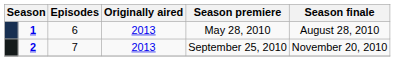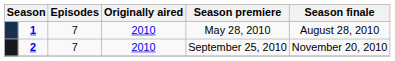1 | Episodes: 6 -> 7
1 | Originally aired: 2013 -> 2010
2 | Originally aired: 2013 -> 2010
